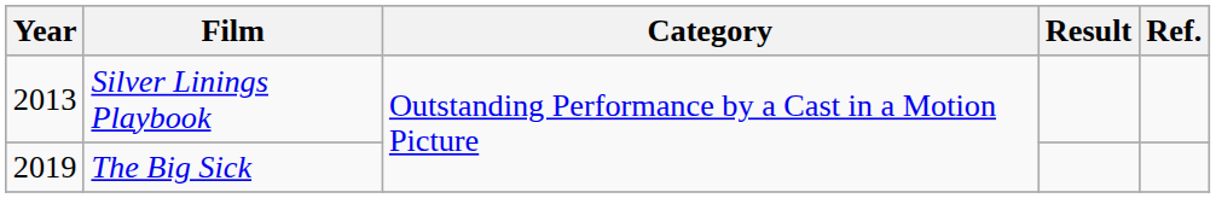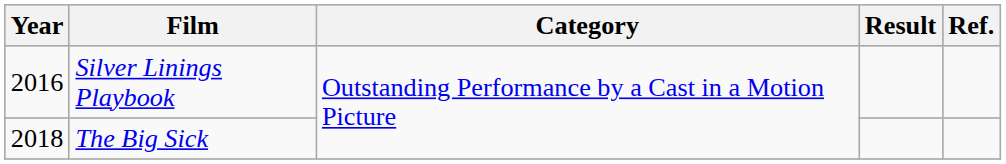Silver Linings Playbook | Year: 2013 -> 2016
The Big Sick | Year: 2019 -> 2018
